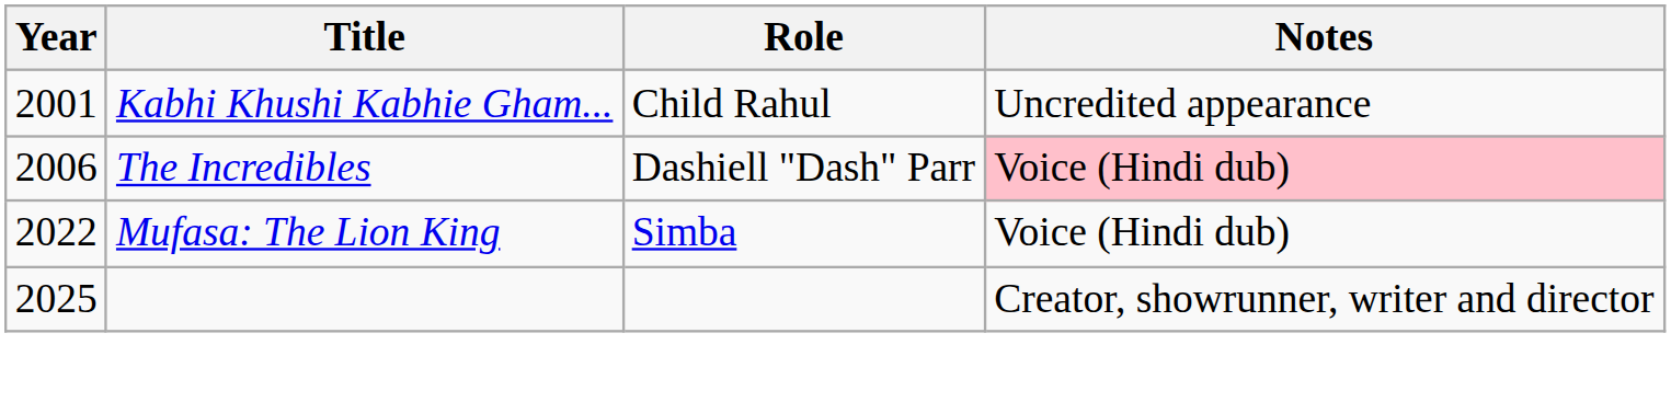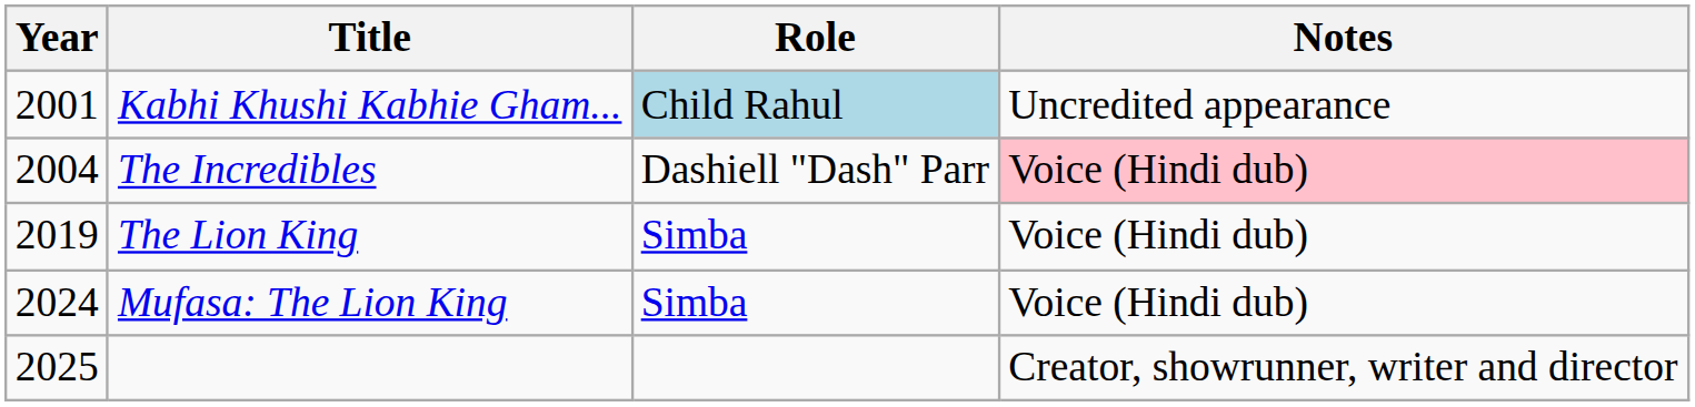Kabhi Khushi Kabhie Gham... | Role: no background -> lightblue background
The Incredibles | Year: 2006 -> 2004
+ row: 2019 | The Lion King | Simba | Voice (Hindi dub)
Mufasa: The Lion King | Year: 2022 -> 2024
